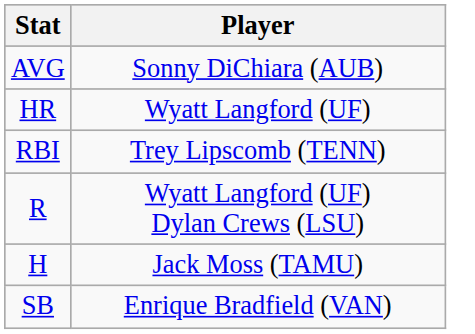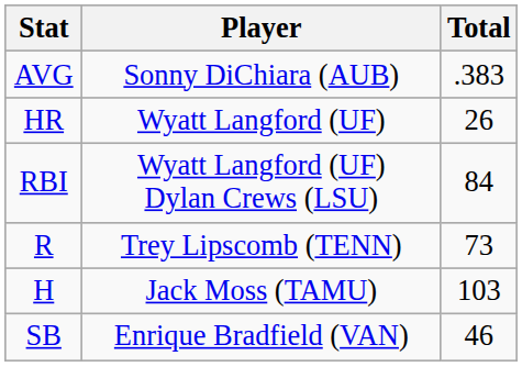+ column: Total | .383 | 26 | 84 | 73 | 103 | 46
RBI | Player: Trey Lipscomb (TENN) -> Wyatt Langford (UF) Dylan Crews (LSU)
R | Player: Wyatt Langford (UF) Dylan Crews (LSU) -> Trey Lipscomb (TENN)
